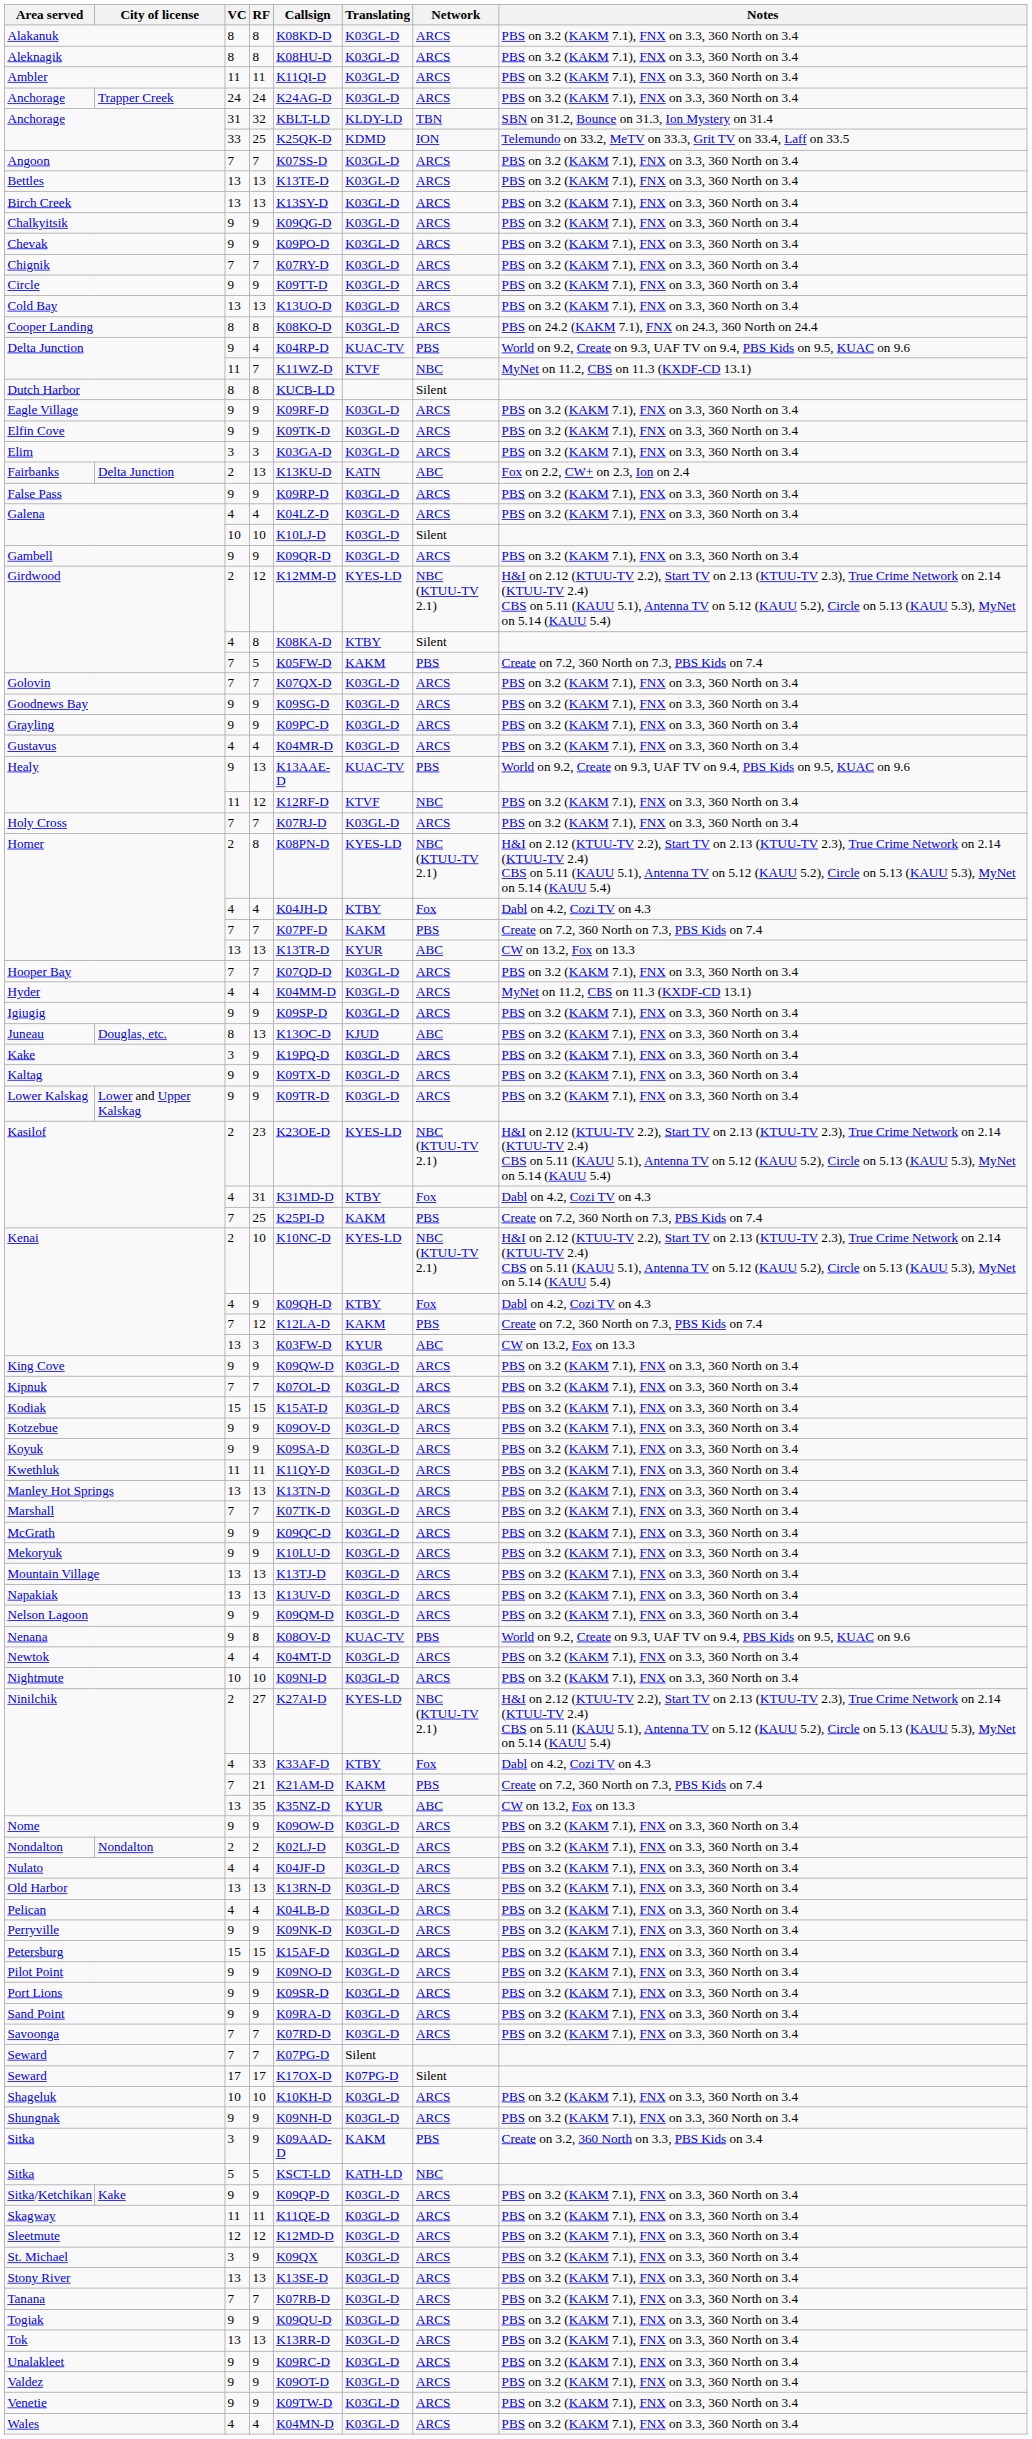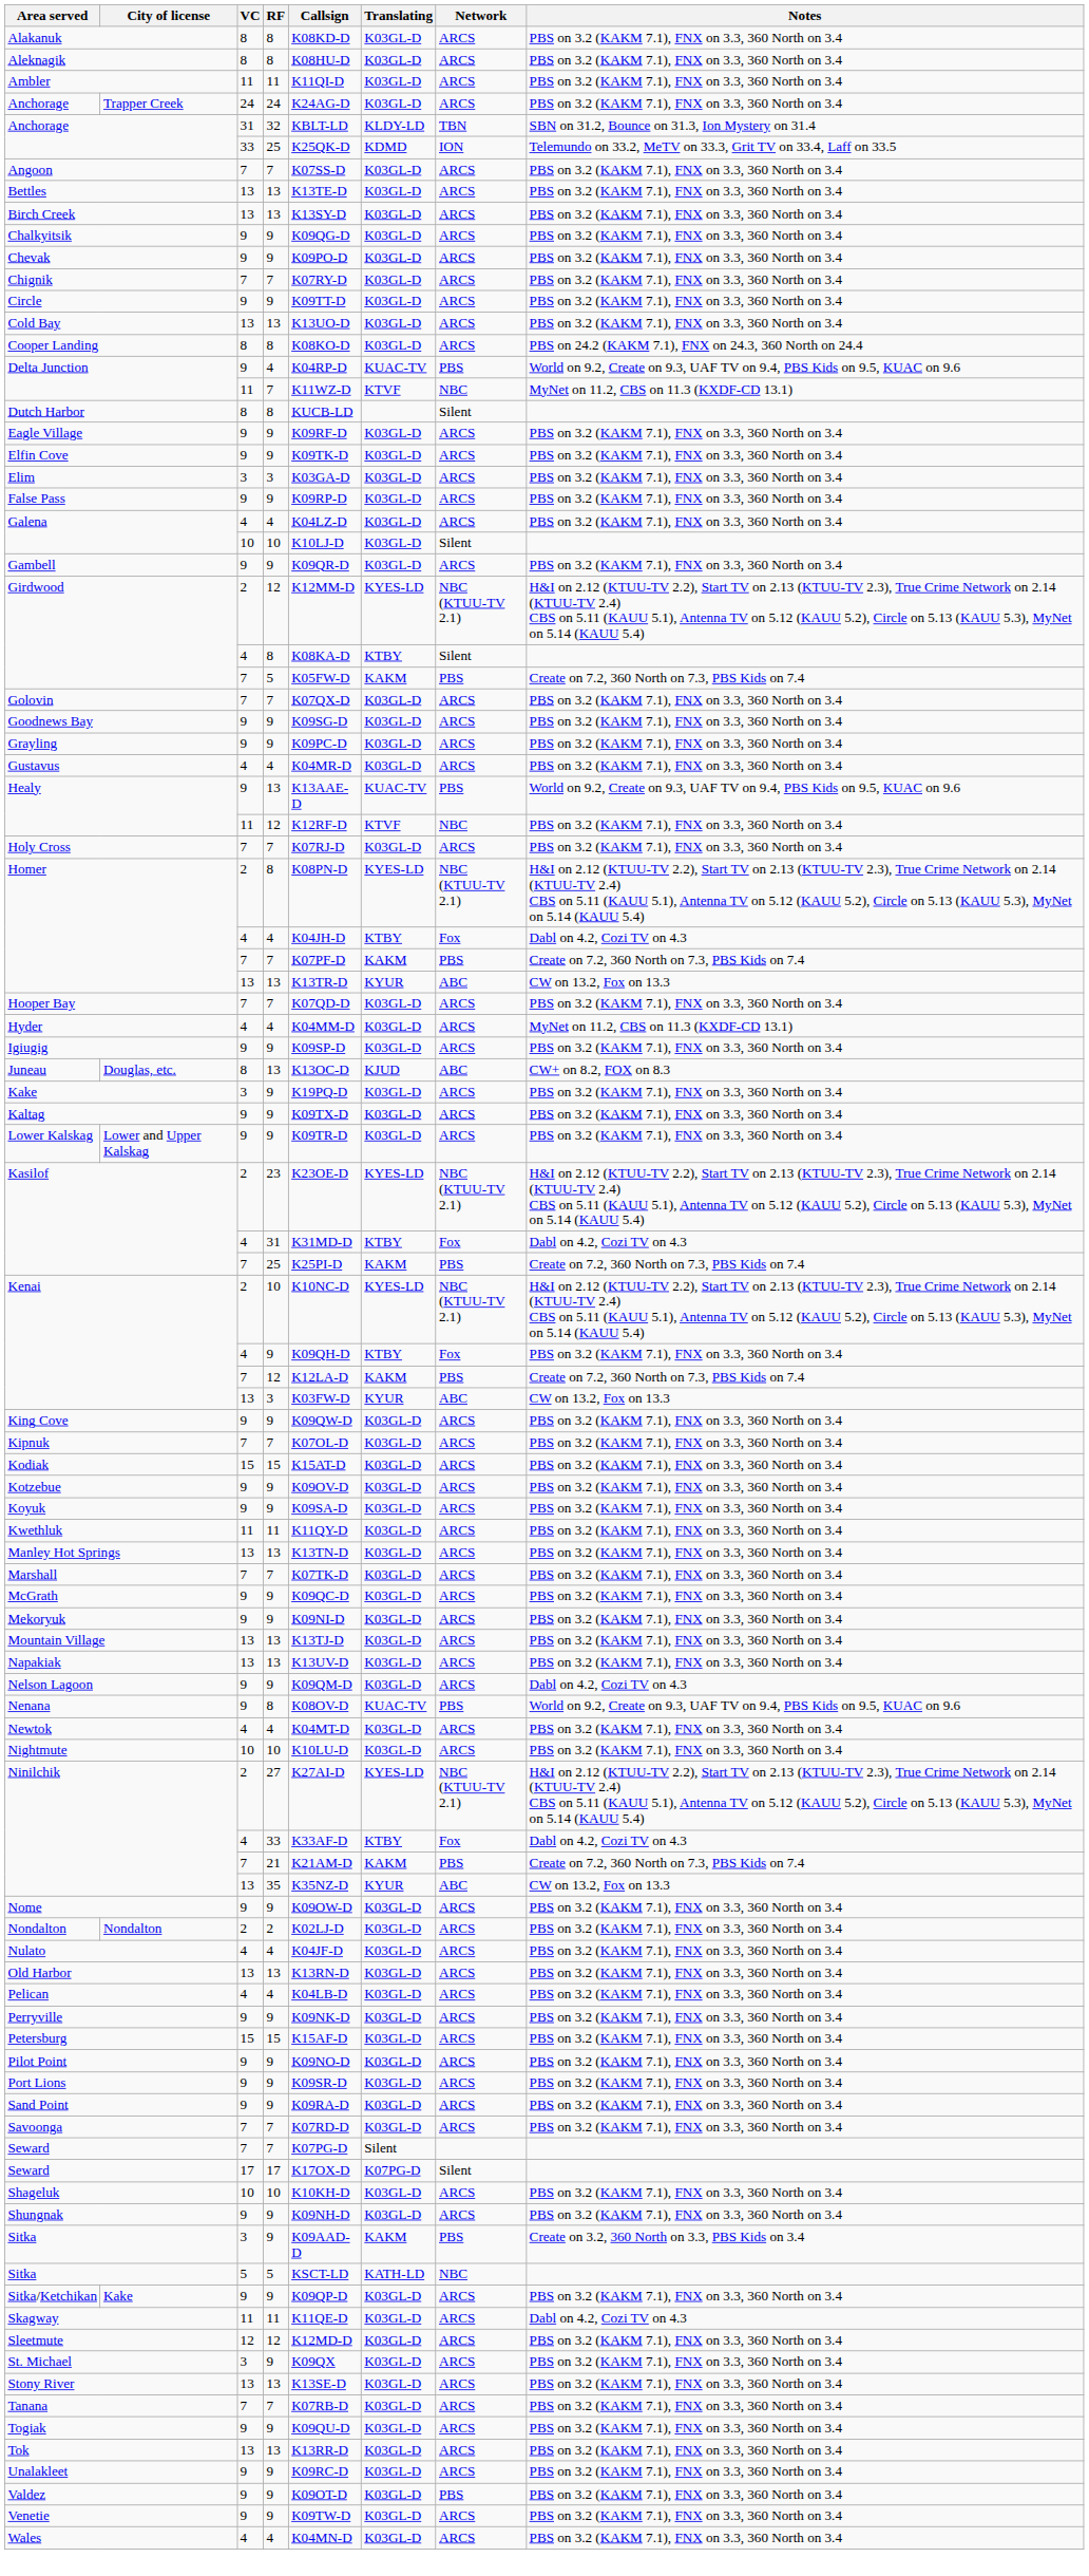- row: Fairbanks | Delta Junction | 2 | 13 | K13KU-D | KATN | ABC | Fox on 2.2, CW+ on 2.3, Ion on 2.4
Juneau | Notes: PBS on 3.2 (KAKM 7.1), FNX on 3.3, 360 North on 3.4 -> CW+ on 8.2, FOX on 8.3
Kenai / 9 | Notes: Dabl on 4.2, Cozi TV on 4.3 -> PBS on 3.2 (KAKM 7.1), FNX on 3.3, 360 North on 3.4
Mekoryuk | Callsign: K10LU-D -> K09NI-D
Nelson Lagoon | Notes: PBS on 3.2 (KAKM 7.1), FNX on 3.3, 360 North on 3.4 -> Dabl on 4.2, Cozi TV on 4.3
Nightmute | Callsign: K09NI-D -> K10LU-D
Skagway | Notes: PBS on 3.2 (KAKM 7.1), FNX on 3.3, 360 North on 3.4 -> Dabl on 4.2, Cozi TV on 4.3
Valdez | Network: ARCS -> PBS
